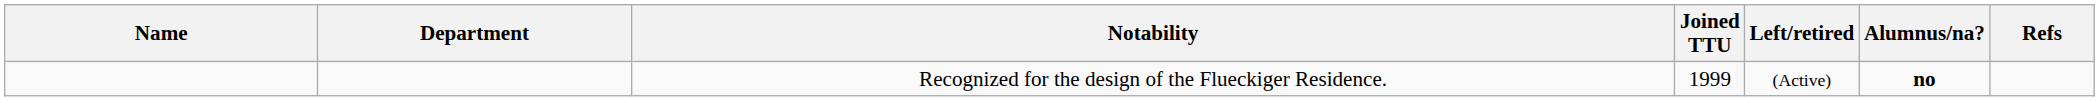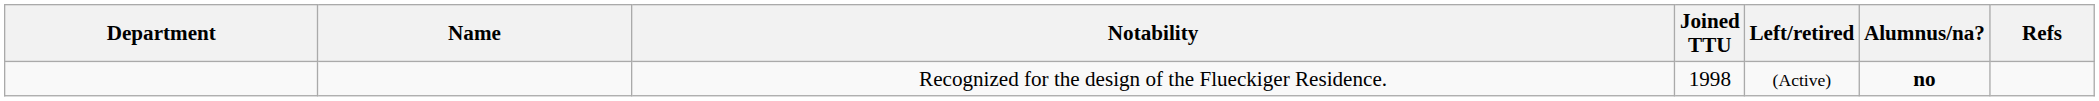columns swapped: Name <-> Department
Recognized for the design of the Flueckiger Residence. | Joined TTU: 1999 -> 1998
